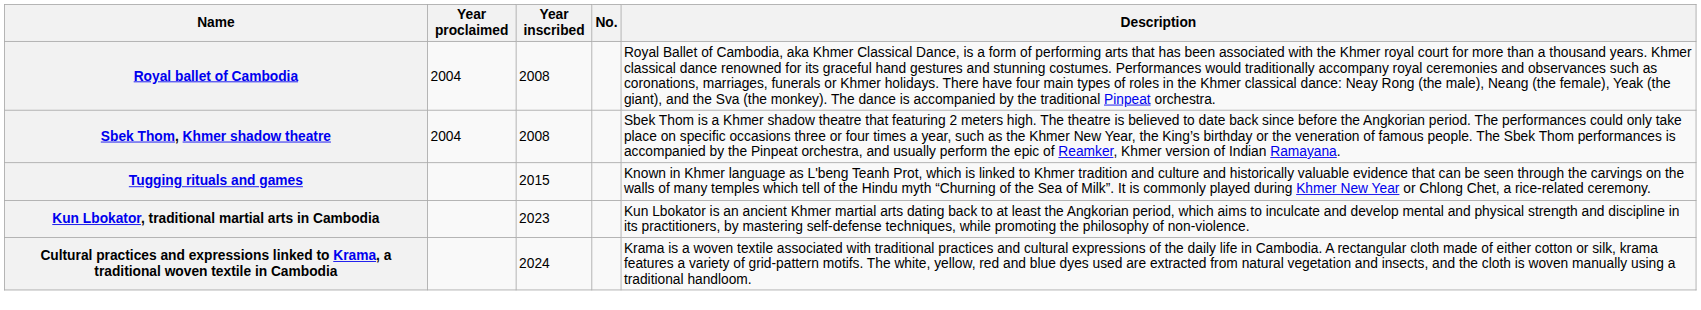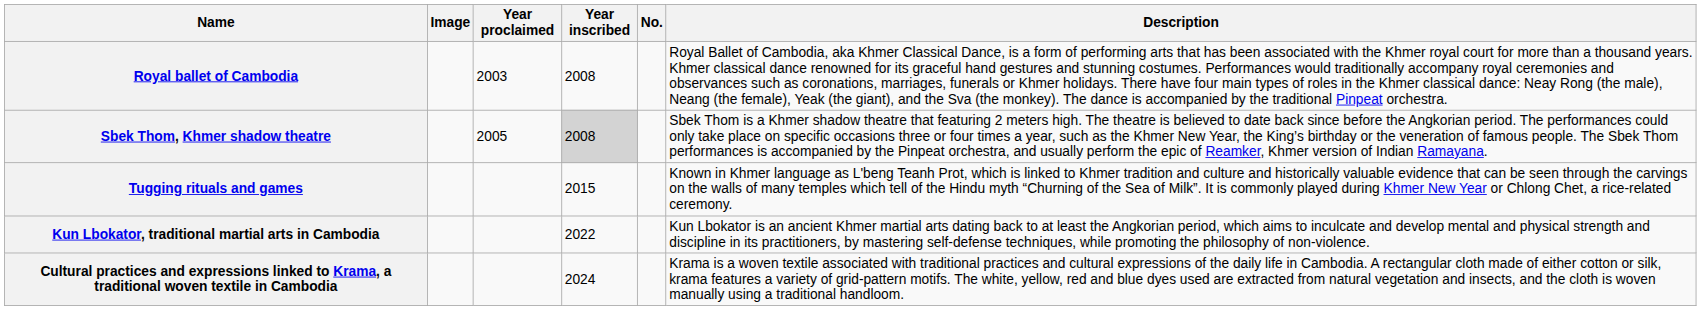+ column: Image
Royal ballet of Cambodia | Year proclaimed: 2004 -> 2003
Sbek Thom, Khmer shadow theatre | Year proclaimed: 2004 -> 2005
Sbek Thom, Khmer shadow theatre | Year inscribed: no background -> lightgrey background
Kun Lbokator, traditional martial arts in Cambodia | Year inscribed: 2023 -> 2022
